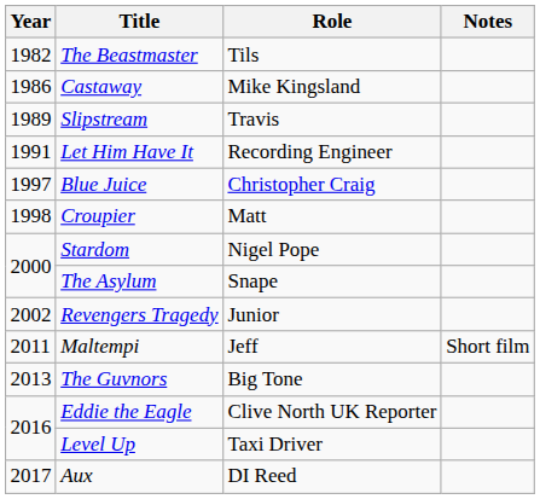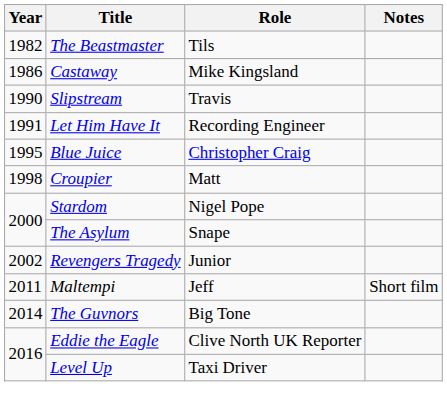Slipstream | Year: 1989 -> 1990
Blue Juice | Year: 1997 -> 1995
The Guvnors | Year: 2013 -> 2014
- row: 2017 | Aux | DI Reed
